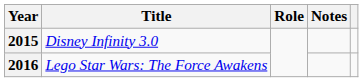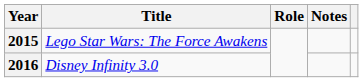2015 | Title: Disney Infinity 3.0 -> Lego Star Wars: The Force Awakens
2016 | Title: Lego Star Wars: The Force Awakens -> Disney Infinity 3.0
